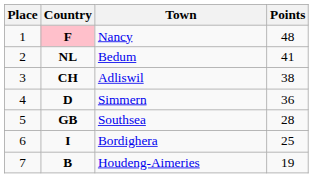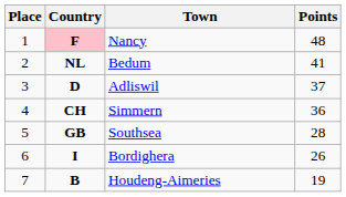Adliswil | Country: CH -> D
Adliswil | Points: 38 -> 37
Simmern | Country: D -> CH
Bordighera | Points: 25 -> 26
